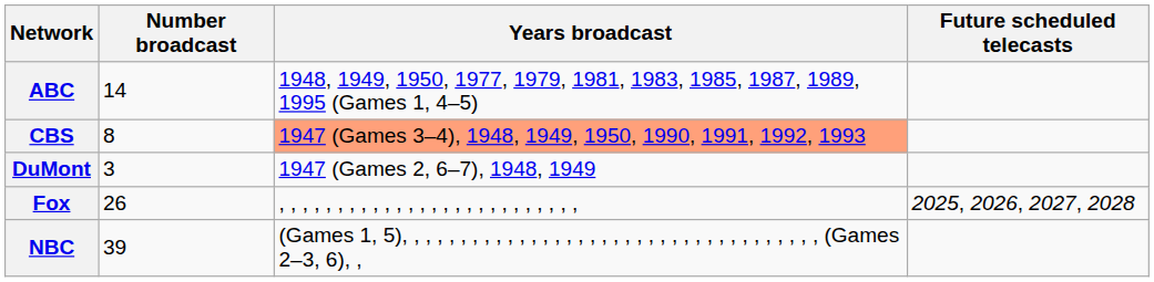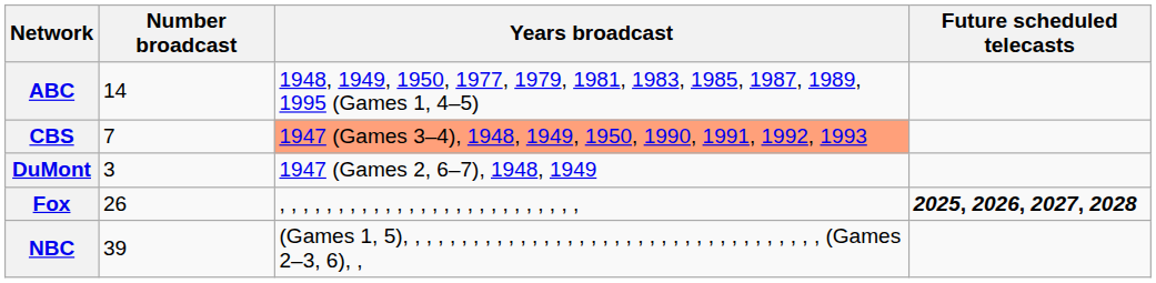CBS | Number broadcast: 8 -> 7
Fox | Future scheduled telecasts: normal -> bold
